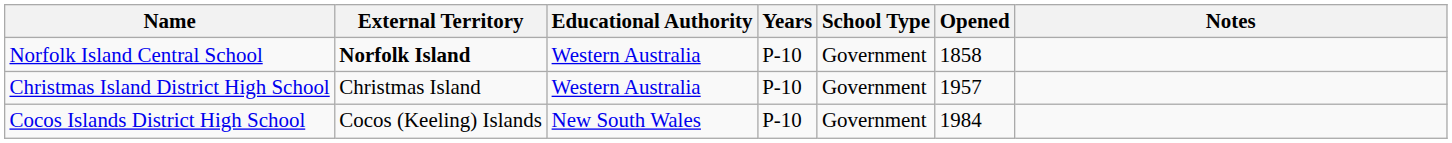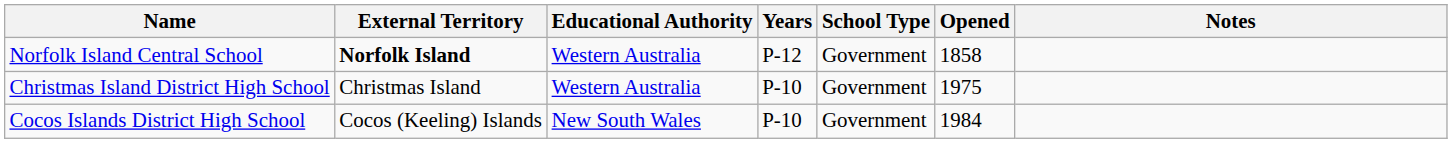Norfolk Island Central School | Years: P-10 -> P-12
Christmas Island District High School | Opened: 1957 -> 1975
